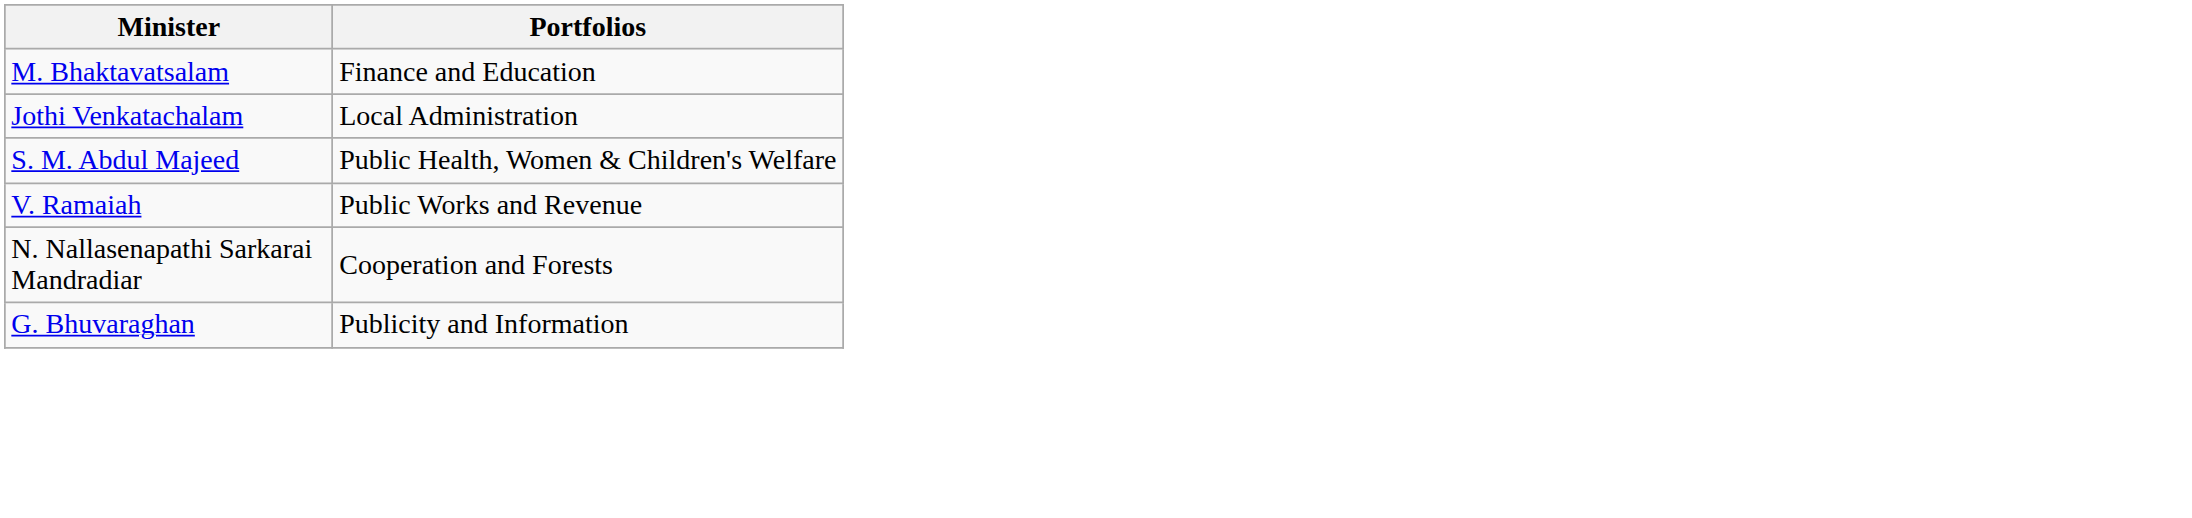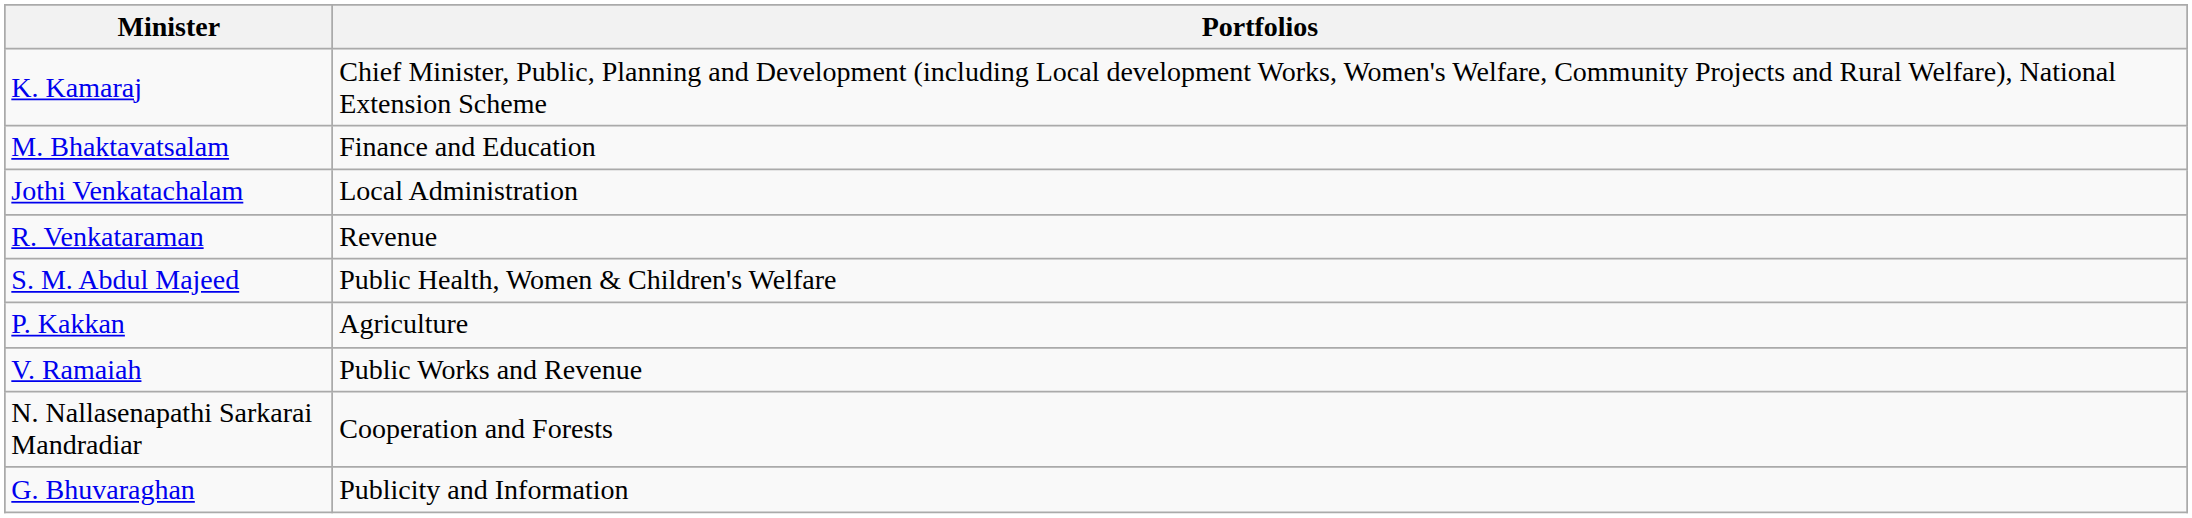+ row: K. Kamaraj | Chief Minister, Public, Planning and Development (including Local development Works, Women's Welfare, Community Projects and Rural Welfare), National Extension Scheme
+ row: R. Venkataraman | Revenue
+ row: P. Kakkan | Agriculture
